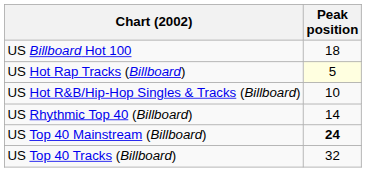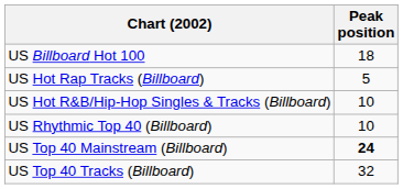US Hot Rap Tracks (Billboard) | Peak position: lightyellow background -> no background
US Rhythmic Top 40 (Billboard) | Peak position: 14 -> 10
